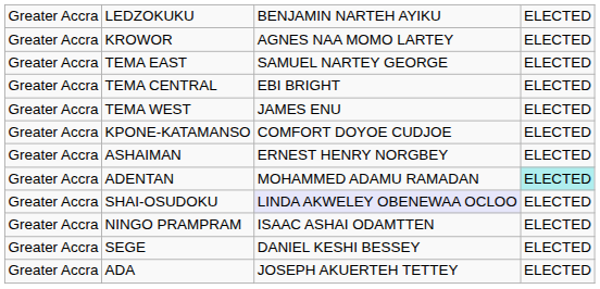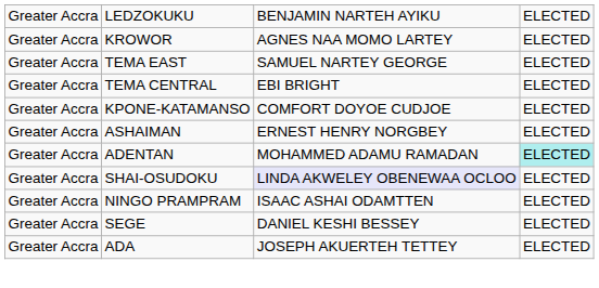- row: Greater Accra | TEMA WEST | JAMES ENU | ELECTED
